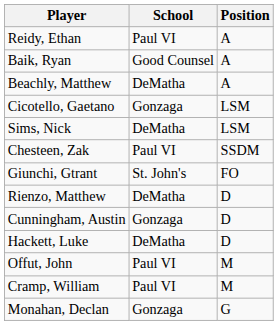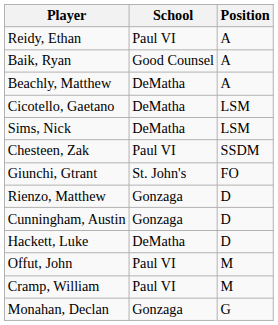Cicotello, Gaetano | School: Gonzaga -> DeMatha
Rienzo, Matthew | School: DeMatha -> Gonzaga
